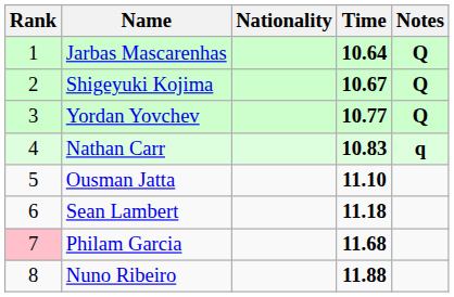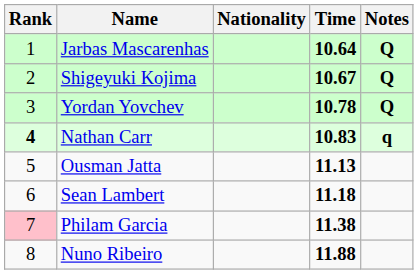Yordan Yovchev | Time: 10.77 -> 10.78
Nathan Carr | Rank: normal -> bold
Ousman Jatta | Time: 11.10 -> 11.13
Philam Garcia | Time: 11.68 -> 11.38
